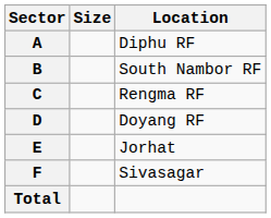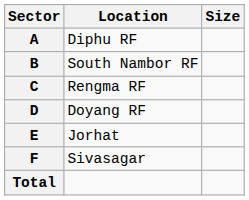columns swapped: Size <-> Location
